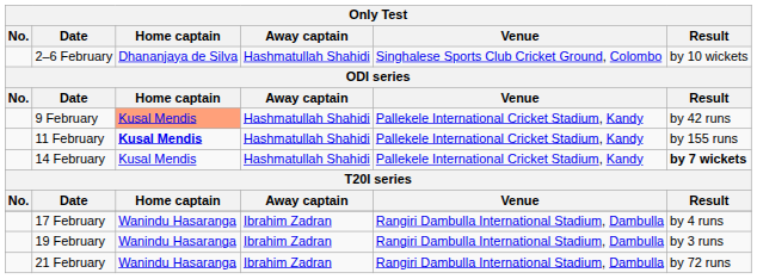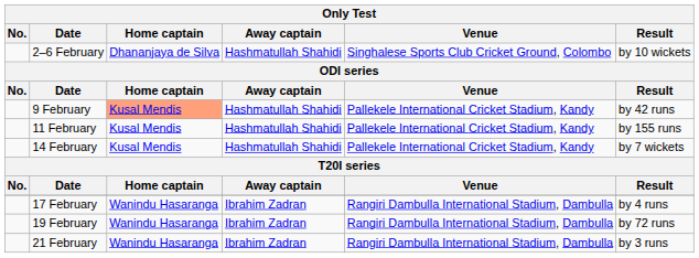11 February | Home captain: bold -> normal
14 February | Result: bold -> normal
19 February | Result: by 3 runs -> by 72 runs
21 February | Result: by 72 runs -> by 3 runs
